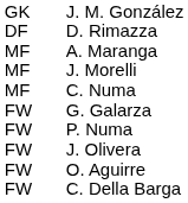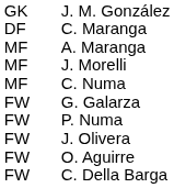+ row: DF | C. Maranga
- row: DF | D. Rimazza
